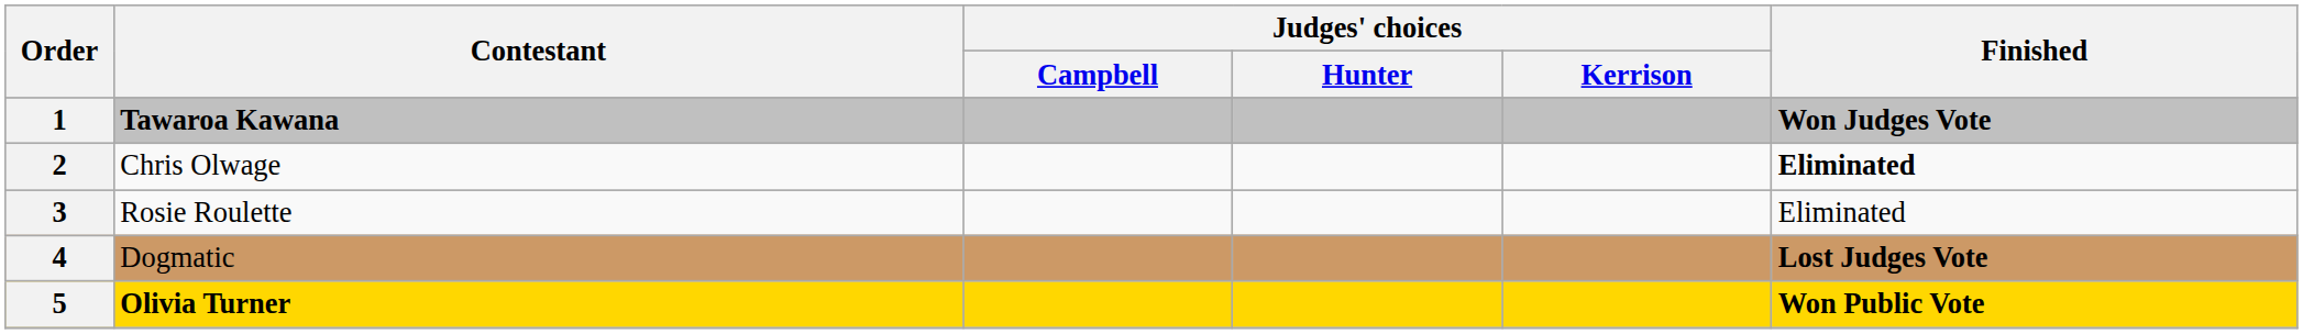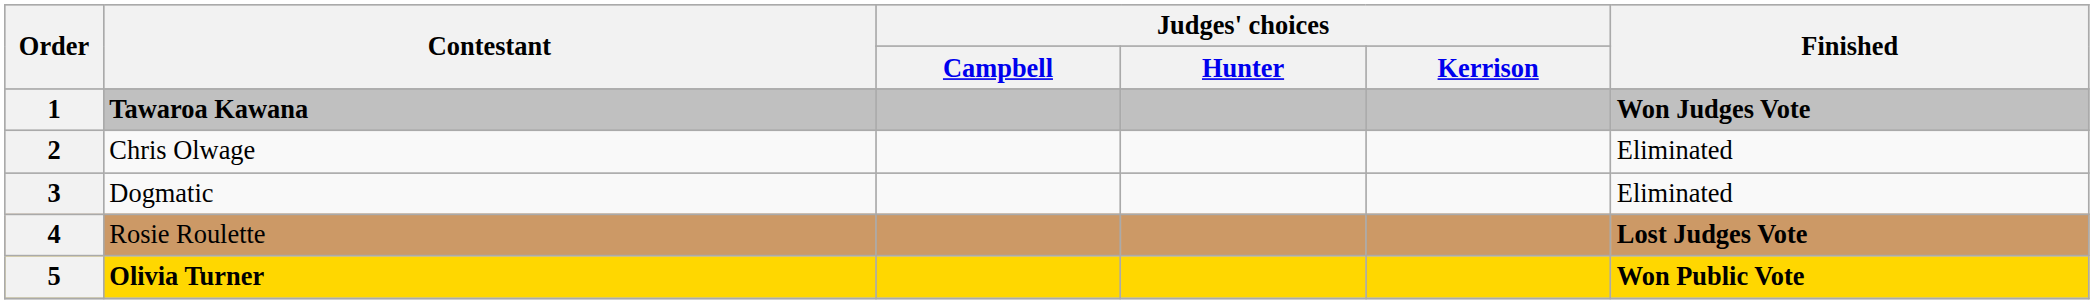2 | Finished: bold -> normal
3 | Contestant: Rosie Roulette -> Dogmatic
4 | Contestant: Dogmatic -> Rosie Roulette
